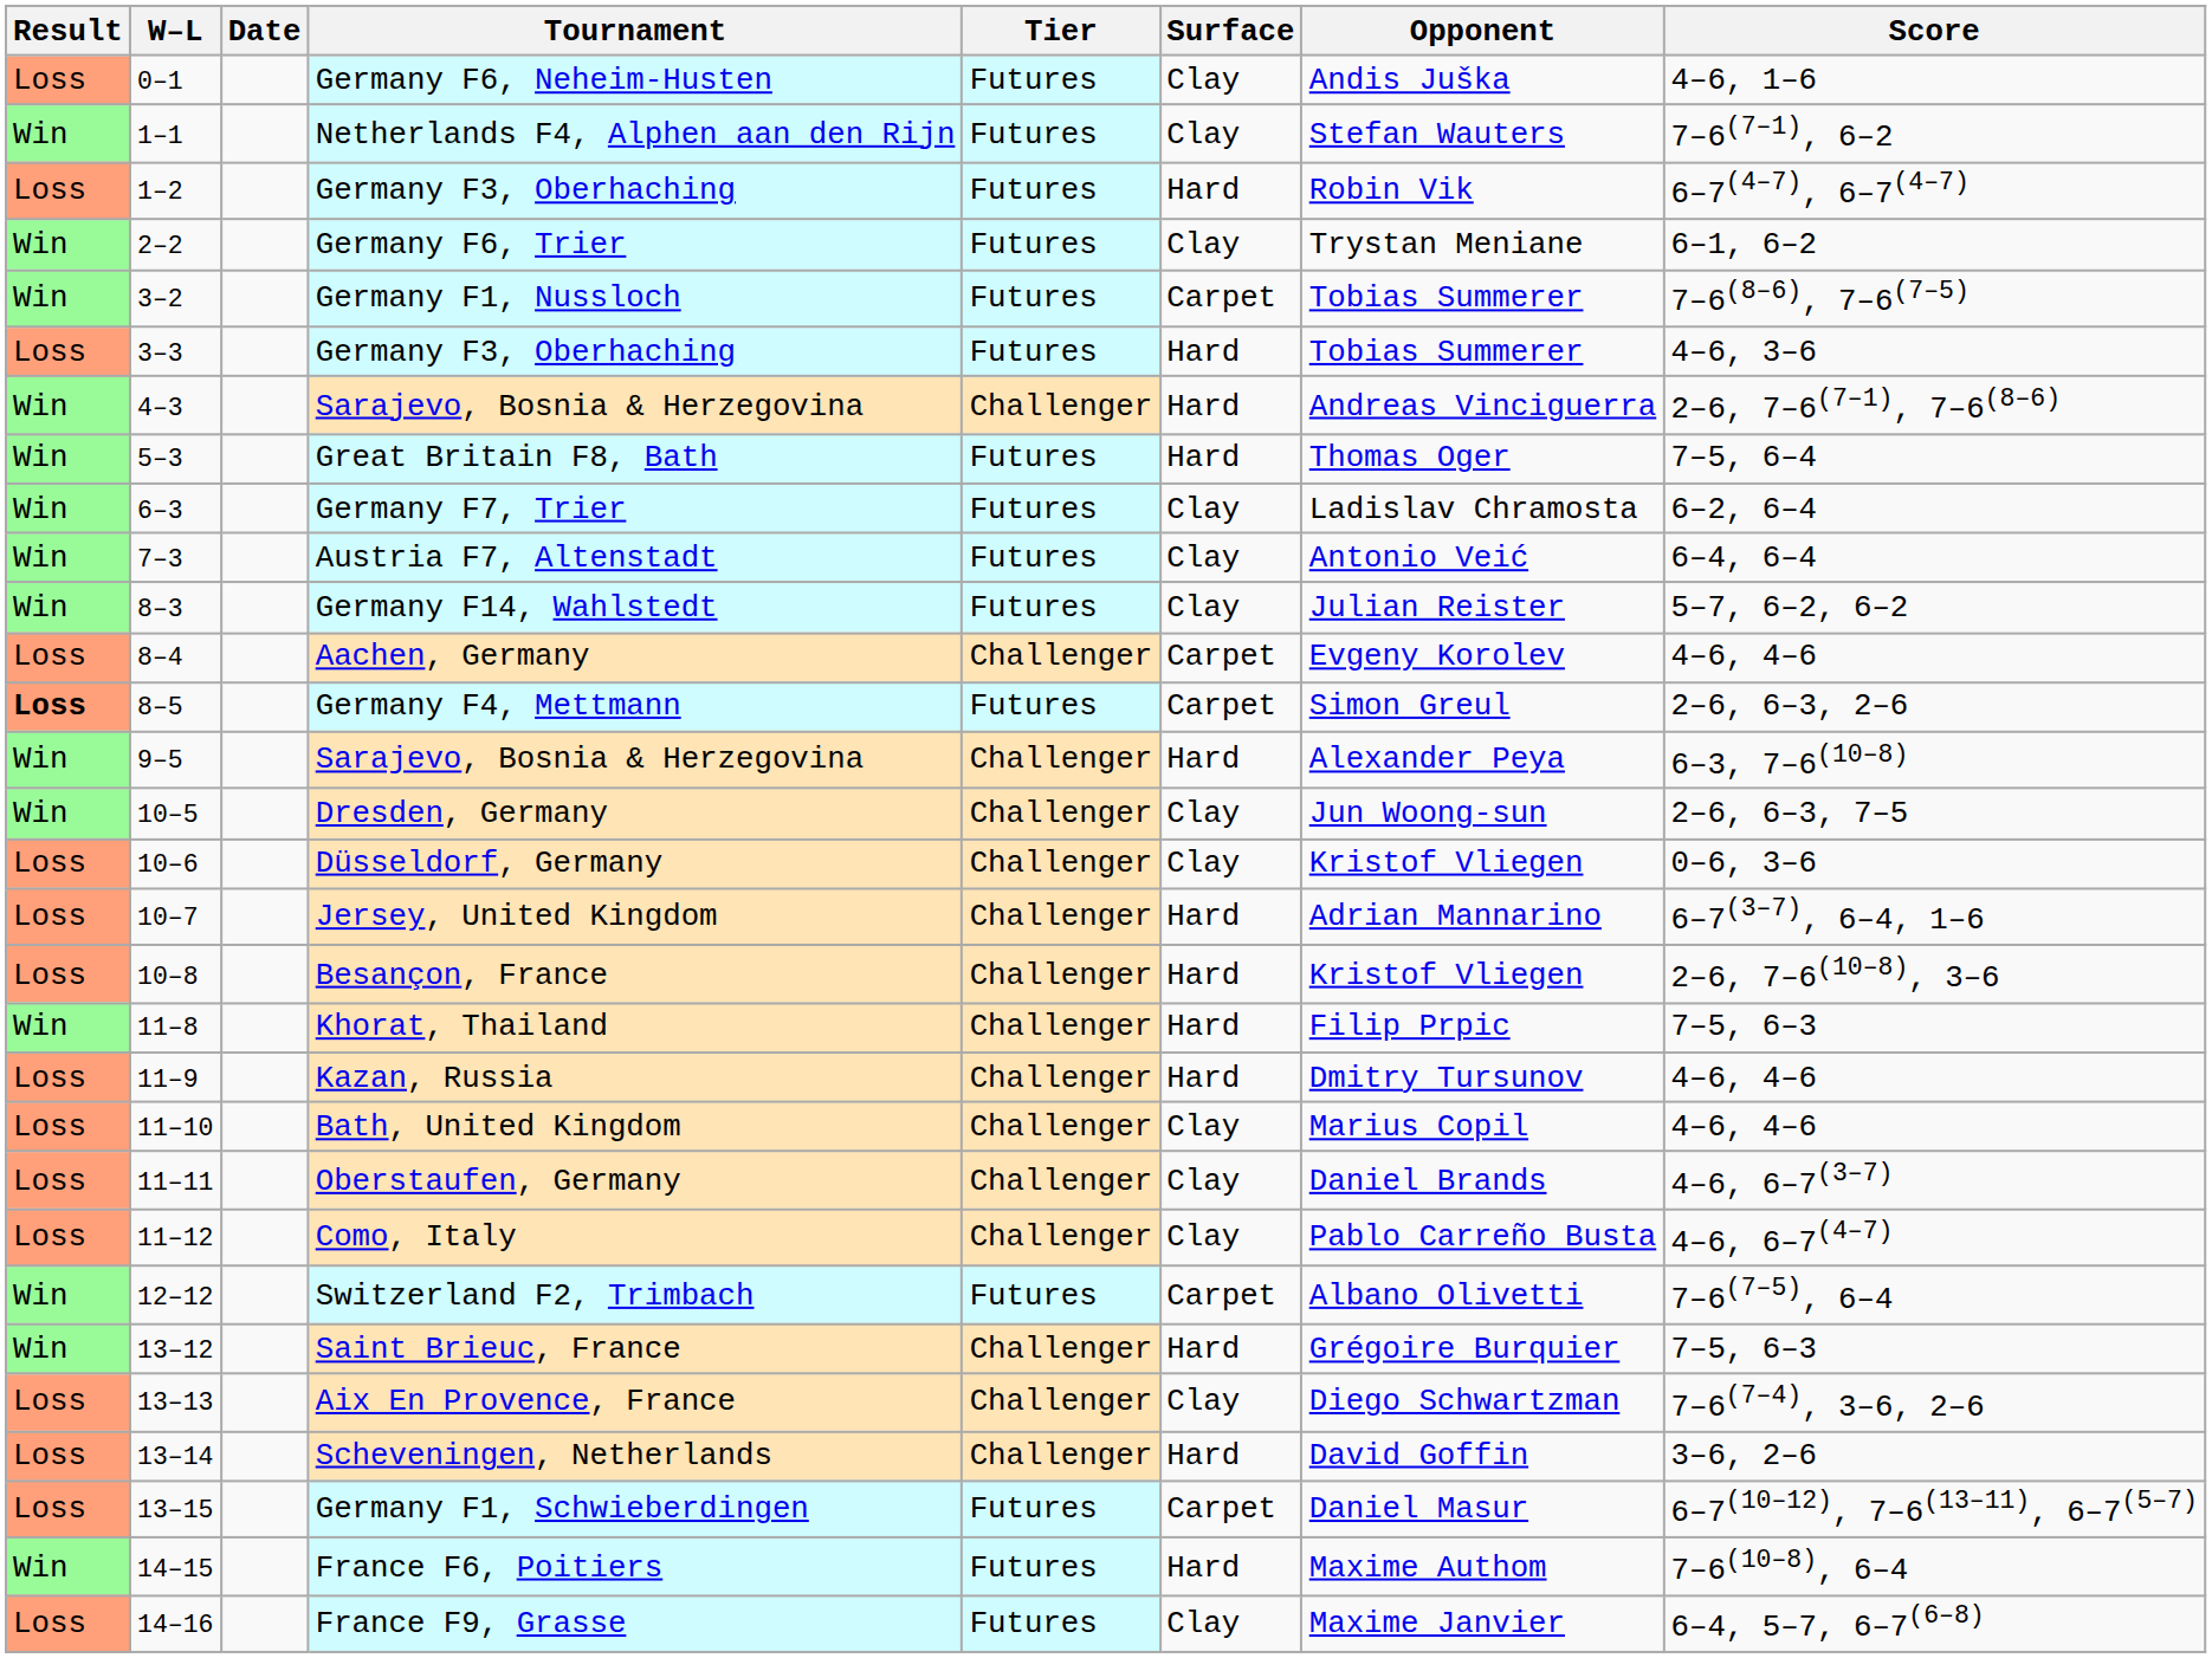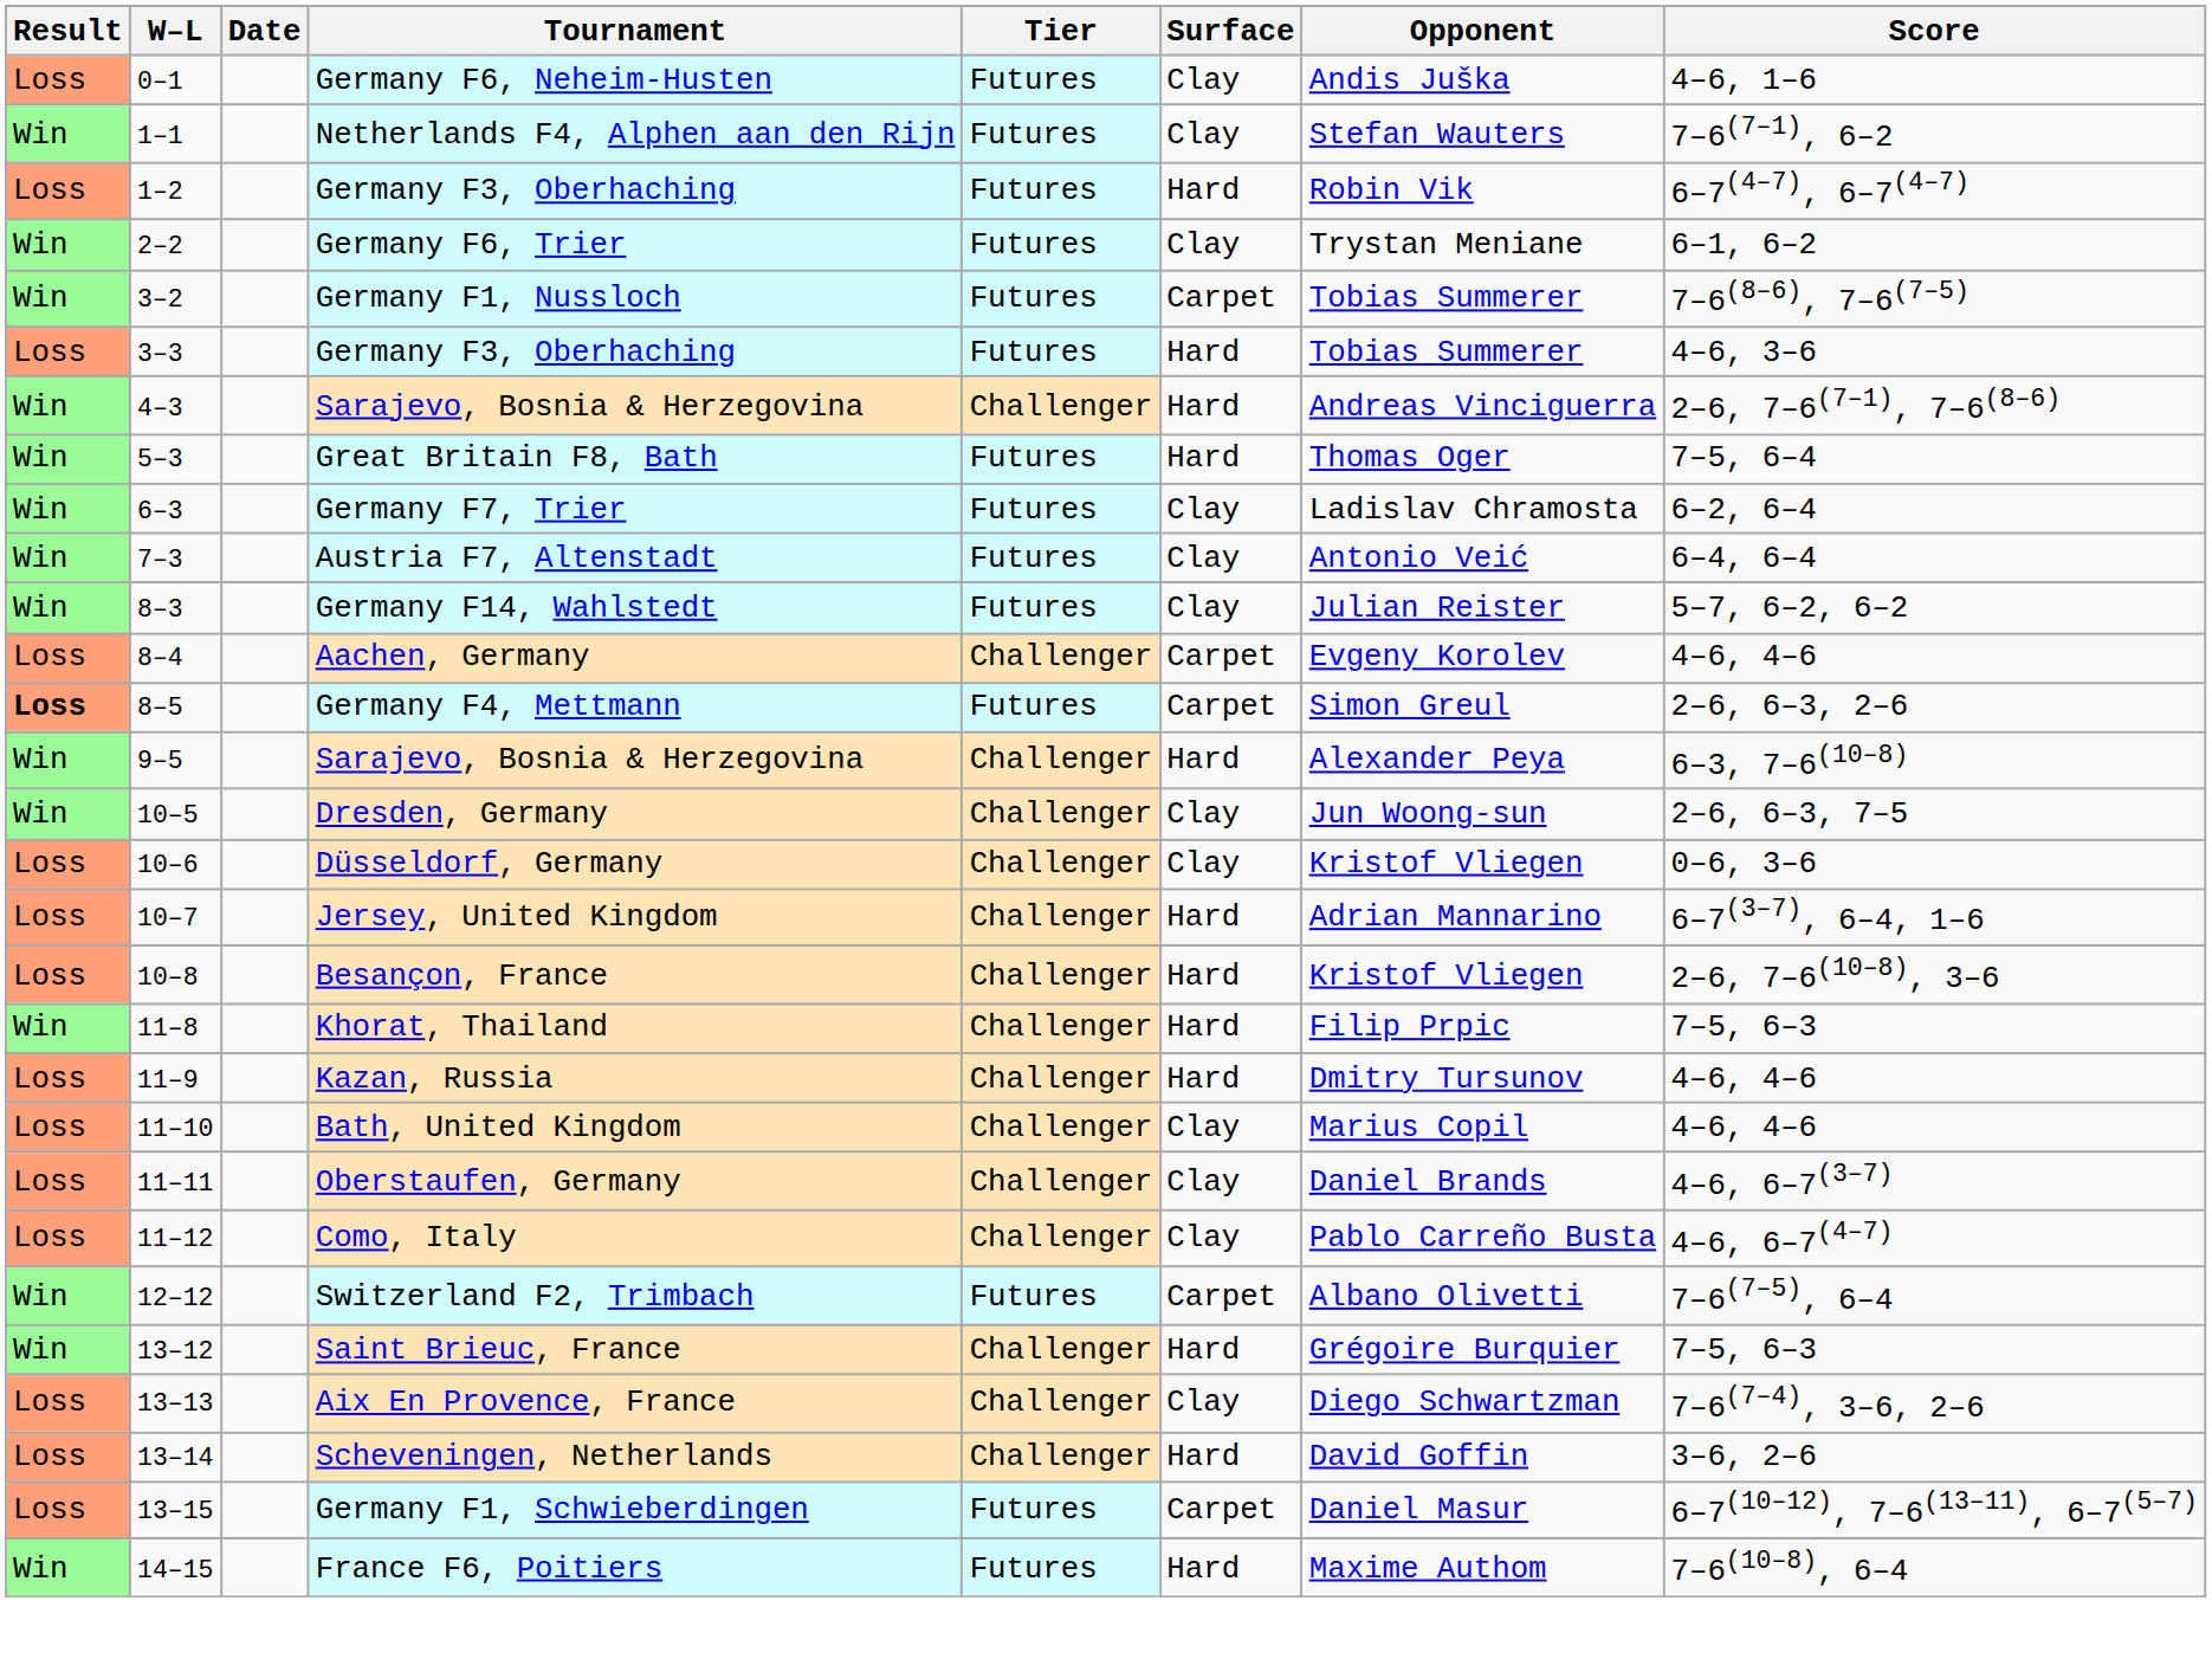- row: Loss | 14–16 | France F9, Grasse | Futures | Clay | Maxime Janvier | 6–4, 5–7, 6–7(6–8)
